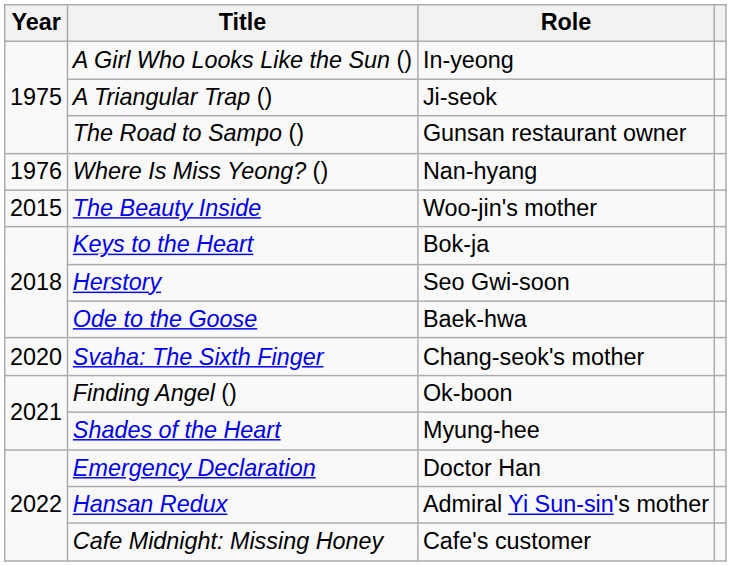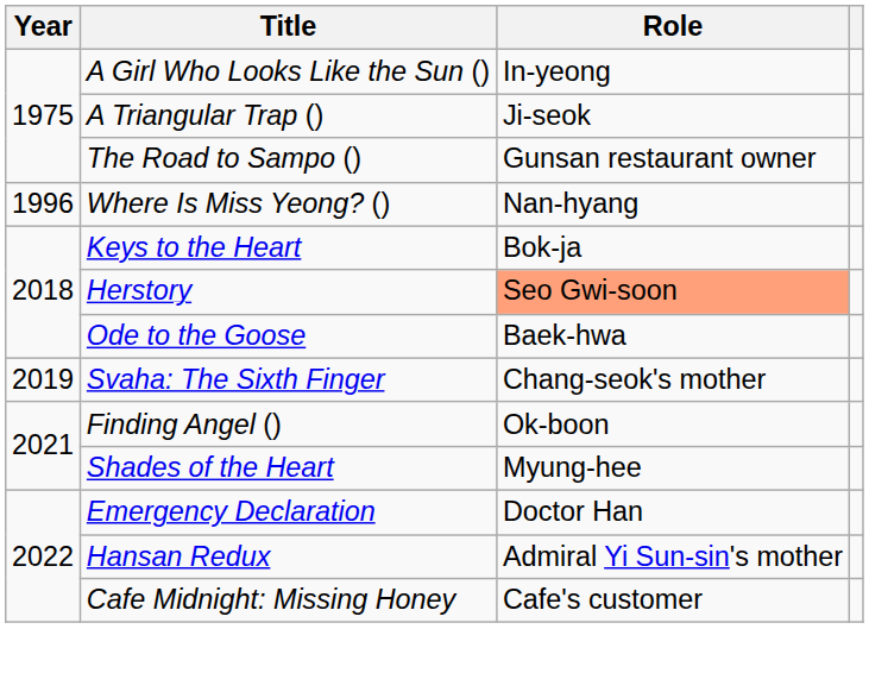Where Is Miss Yeong? () | Year: 1976 -> 1996
- row: 2015 | The Beauty Inside | Woo-jin's mother
Herstory | Role: no background -> lightsalmon background
Svaha: The Sixth Finger | Year: 2020 -> 2019
